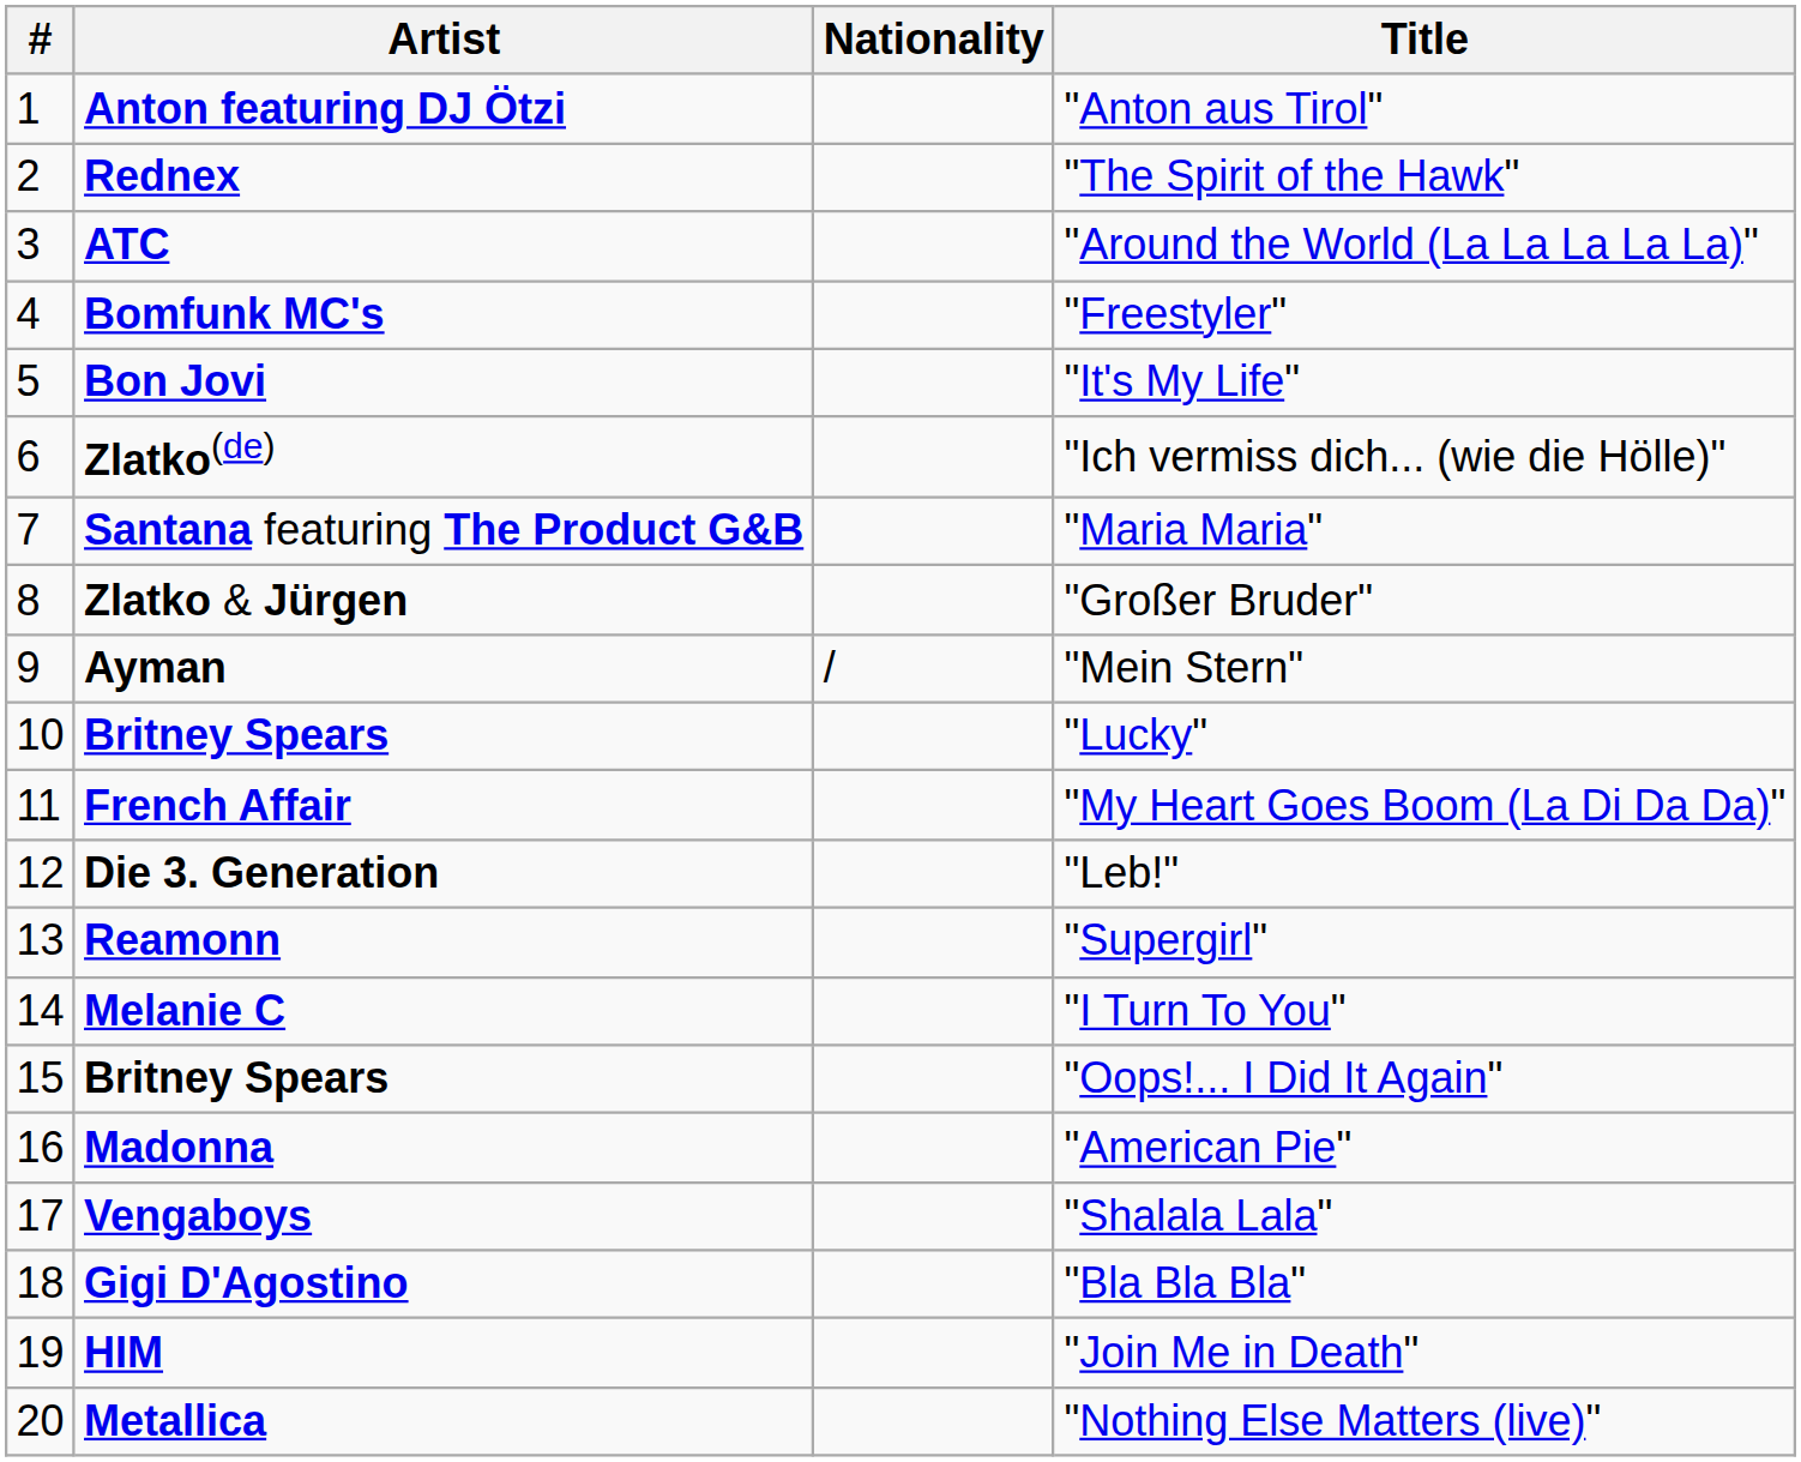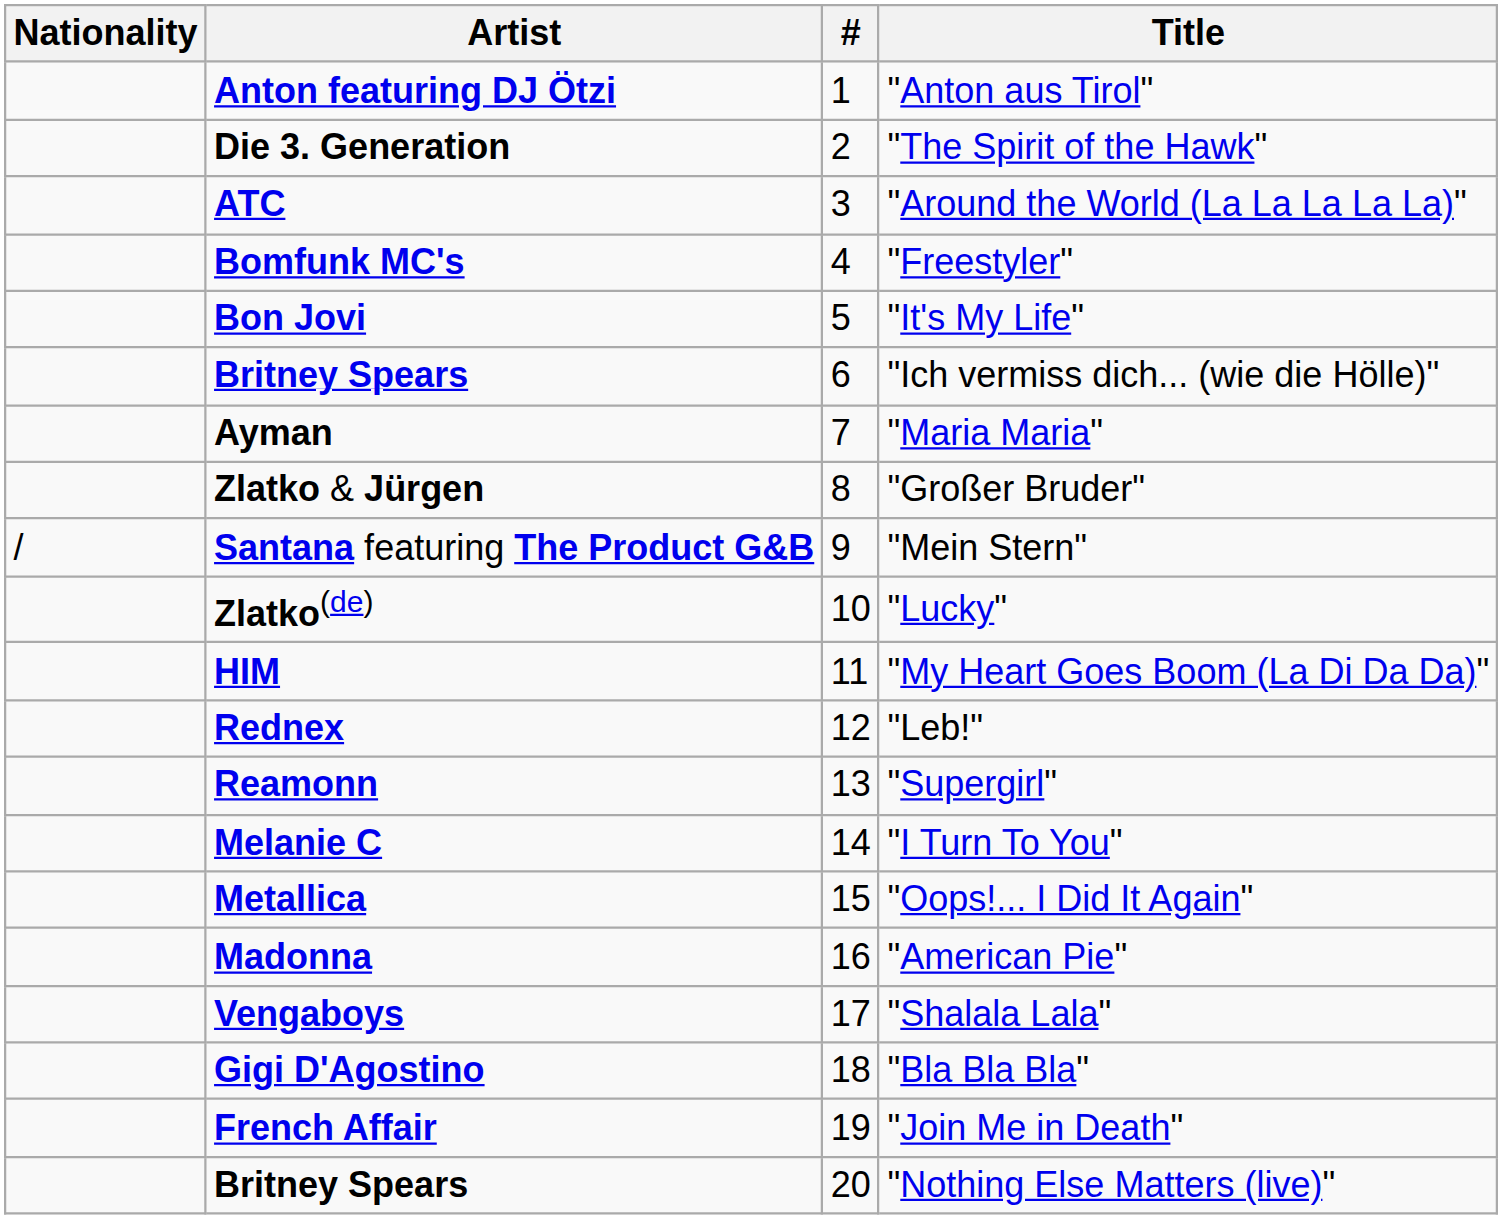columns swapped: # <-> Nationality
"The Spirit of the Hawk" | Artist: Rednex -> Die 3. Generation
"Ich vermiss dich... (wie die Hölle)" | Artist: Zlatko(de) -> Britney Spears
"Maria Maria" | Artist: Santana featuring The Product G&B -> Ayman
"Mein Stern" | Artist: Ayman -> Santana featuring The Product G&B
"Lucky" | Artist: Britney Spears -> Zlatko(de)
"My Heart Goes Boom (La Di Da Da)" | Artist: French Affair -> HIM
"Leb!" | Artist: Die 3. Generation -> Rednex
"Oops!... I Did It Again" | Artist: Britney Spears -> Metallica
"Join Me in Death" | Artist: HIM -> French Affair
"Nothing Else Matters (live)" | Artist: Metallica -> Britney Spears
